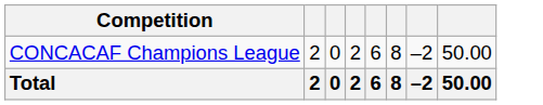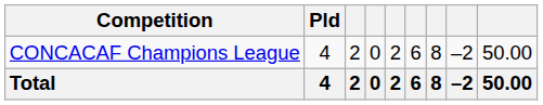+ column: Pld | 4 | 4
